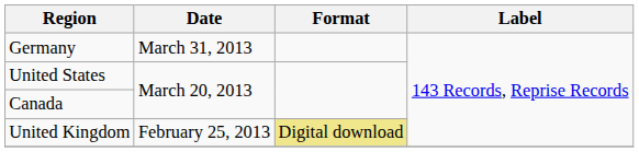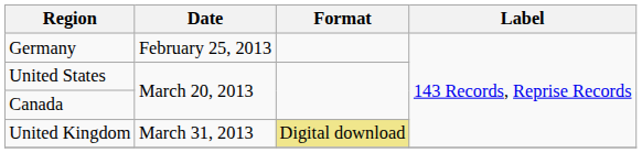Germany | Date: March 31, 2013 -> February 25, 2013
United Kingdom | Date: February 25, 2013 -> March 31, 2013
